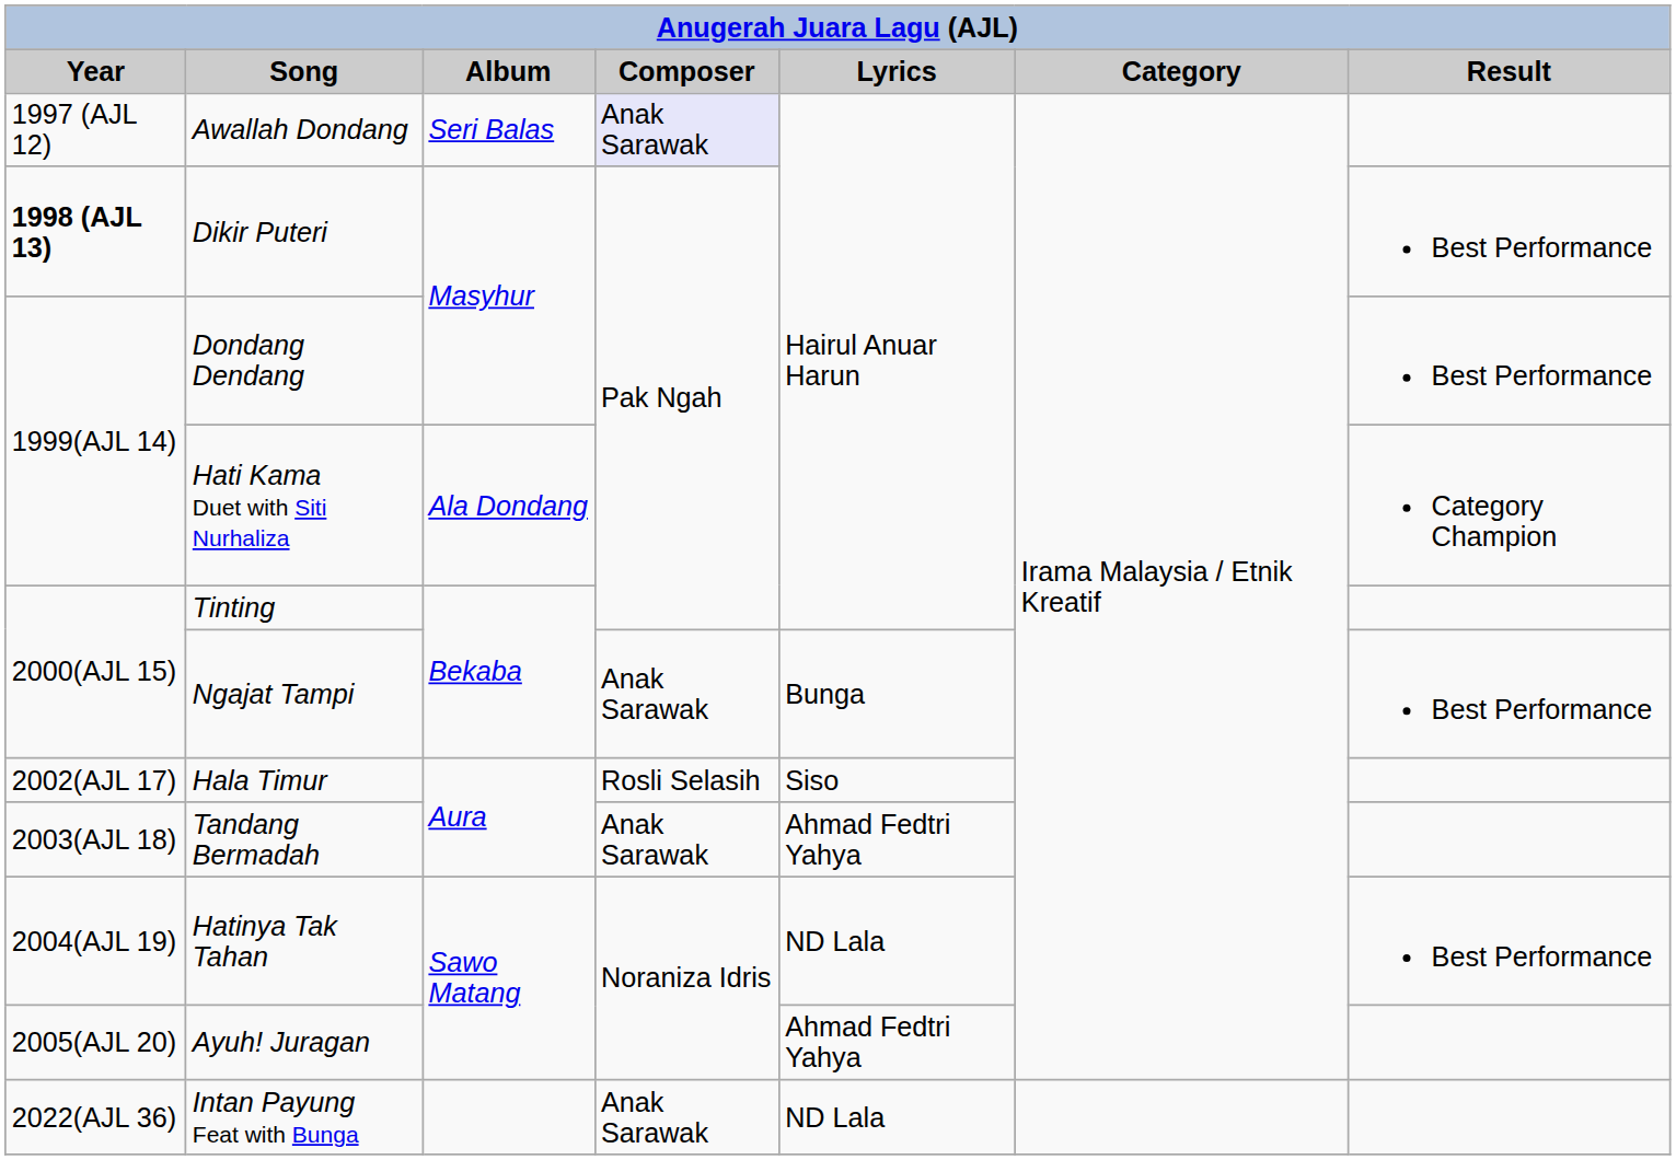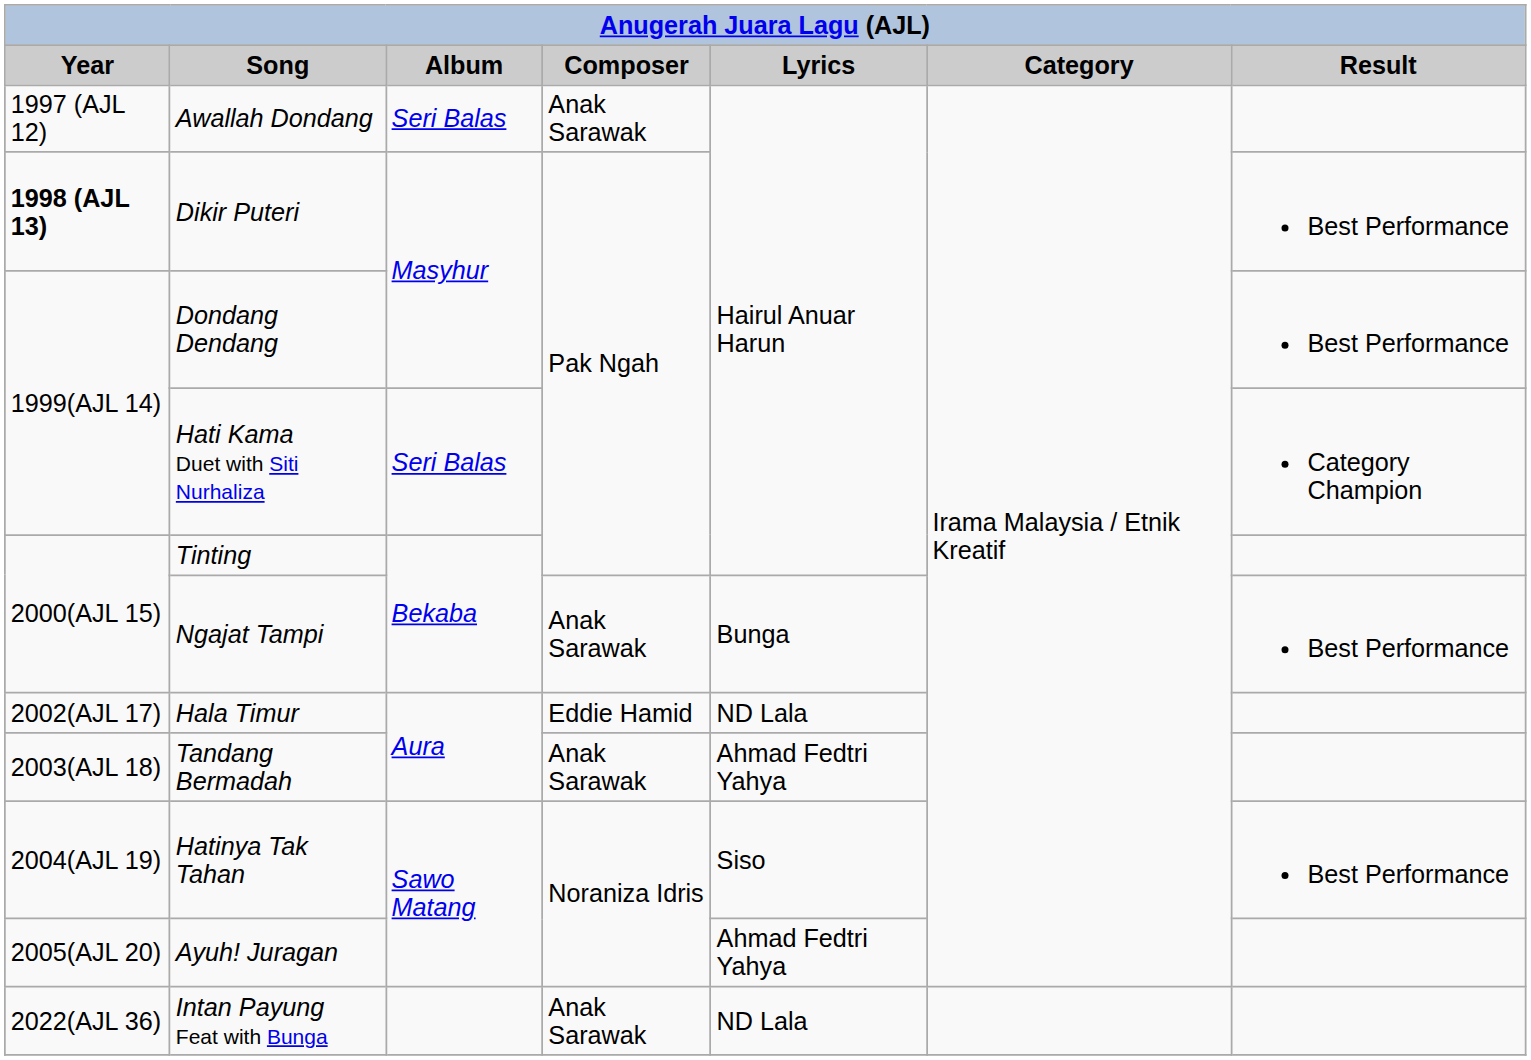Awallah Dondang | Composer: lavender background -> no background
Hati Kama Duet with Siti Nurhaliza | Album: Ala Dondang -> Seri Balas
Hala Timur | Composer: Rosli Selasih -> Eddie Hamid
Hala Timur | Lyrics: Siso -> ND Lala
Hatinya Tak Tahan | Lyrics: ND Lala -> Siso
